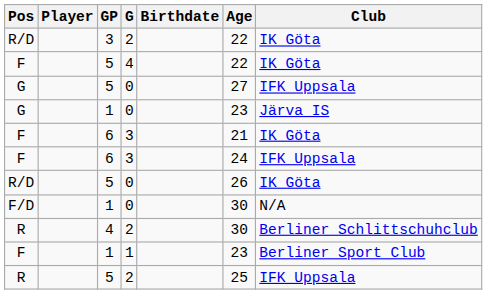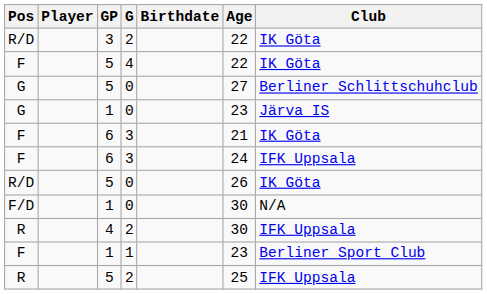G / 5 | Club: IFK Uppsala -> Berliner Schlittschuhclub
R / 4 | Club: Berliner Schlittschuhclub -> IFK Uppsala
